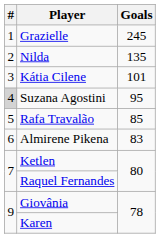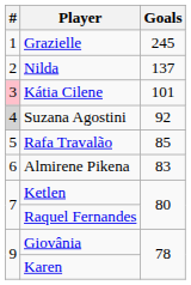Nilda | Goals: 135 -> 137
Kátia Cilene | #: no background -> pink background
Suzana Agostini | Goals: 95 -> 92
